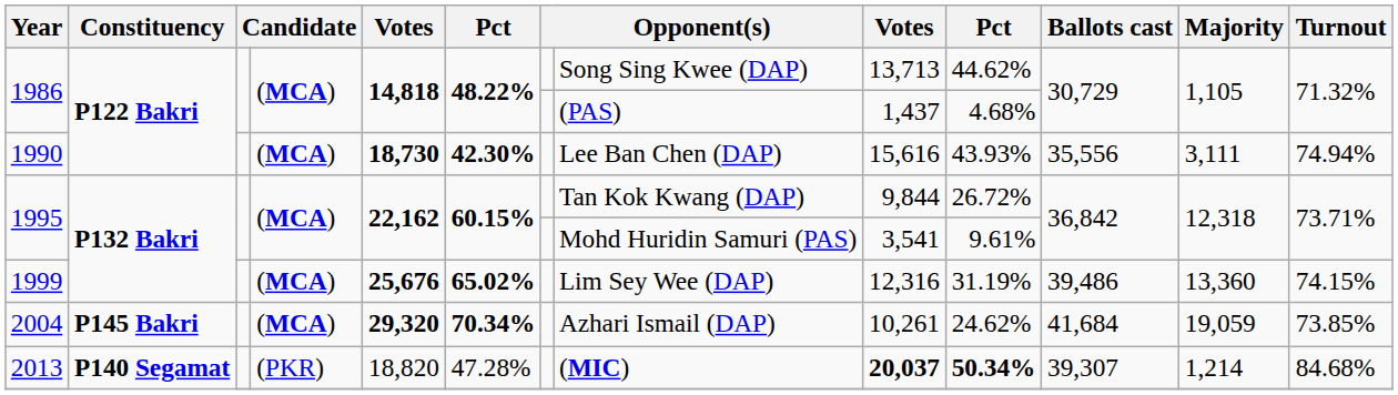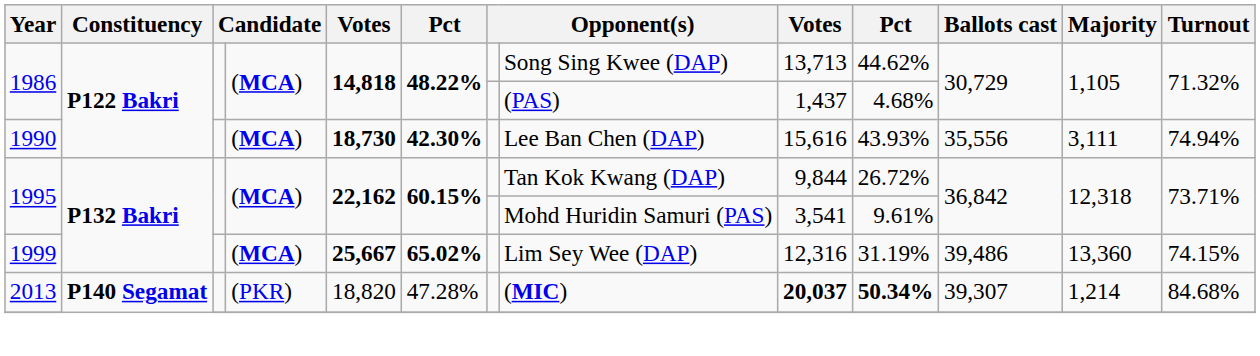1999 | column 5: 25,676 -> 25,667
- row: 2004 | P145 Bakri | (MCA) | 29,320 | 70.34% | Azhari Ismail (DAP) | 10,261 | 24.62% | 41,684 | 19,059 | 73.85%
